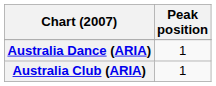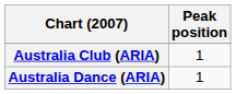rows swapped: Australia Club (ARIA) <-> Australia Dance (ARIA)
